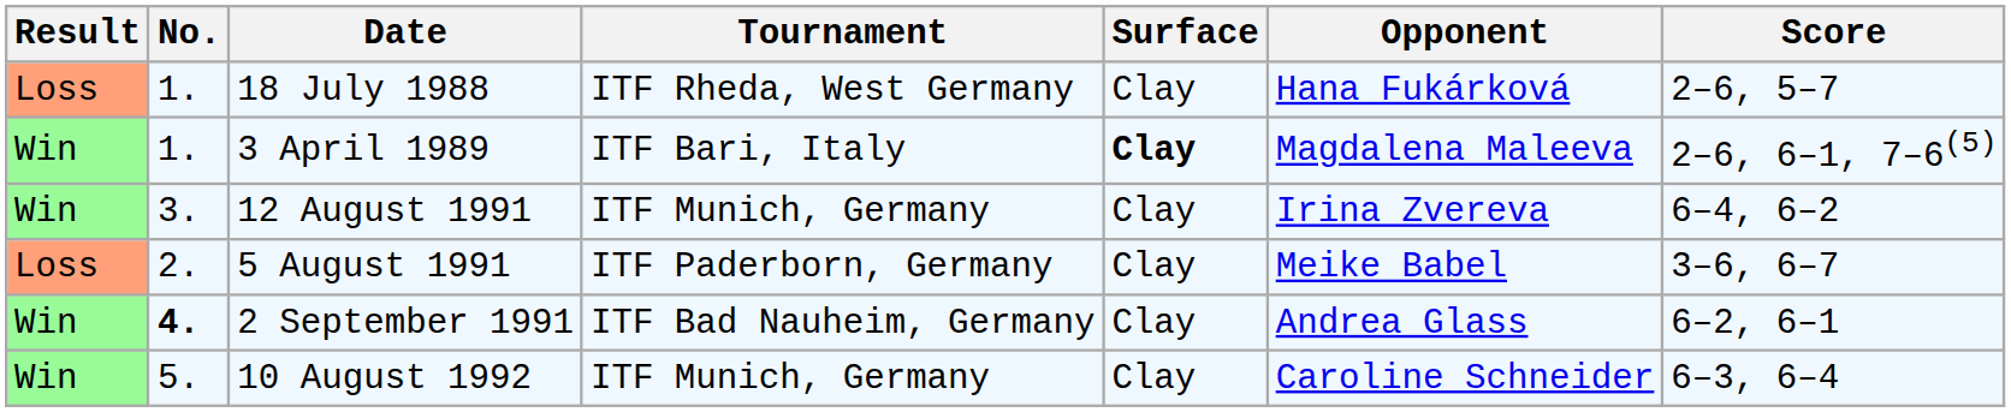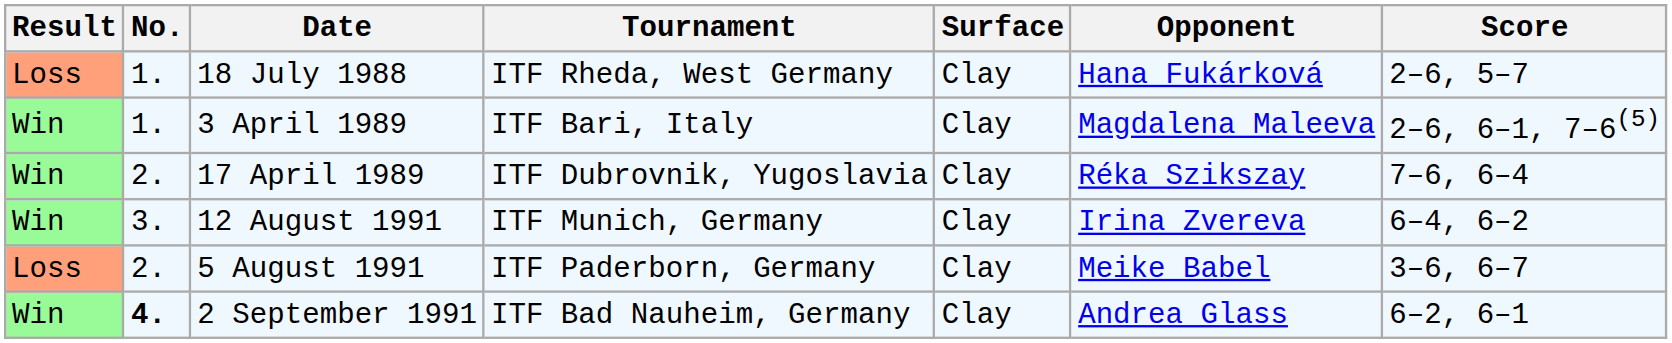3 April 1989 | Surface: bold -> normal
+ row: Win | 2. | 17 April 1989 | ITF Dubrovnik, Yugoslavia | Clay | Réka Szikszay | 7–6, 6–4
- row: Win | 5. | 10 August 1992 | ITF Munich, Germany | Clay | Caroline Schneider | 6–3, 6–4
